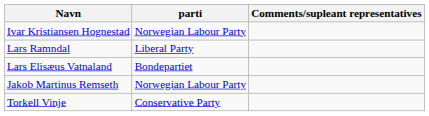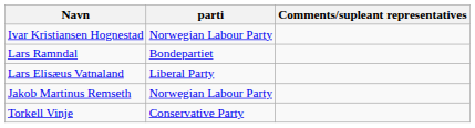Lars Ramndal | parti: Liberal Party -> Bondepartiet
Lars Elisæus Vatnaland | parti: Bondepartiet -> Liberal Party
